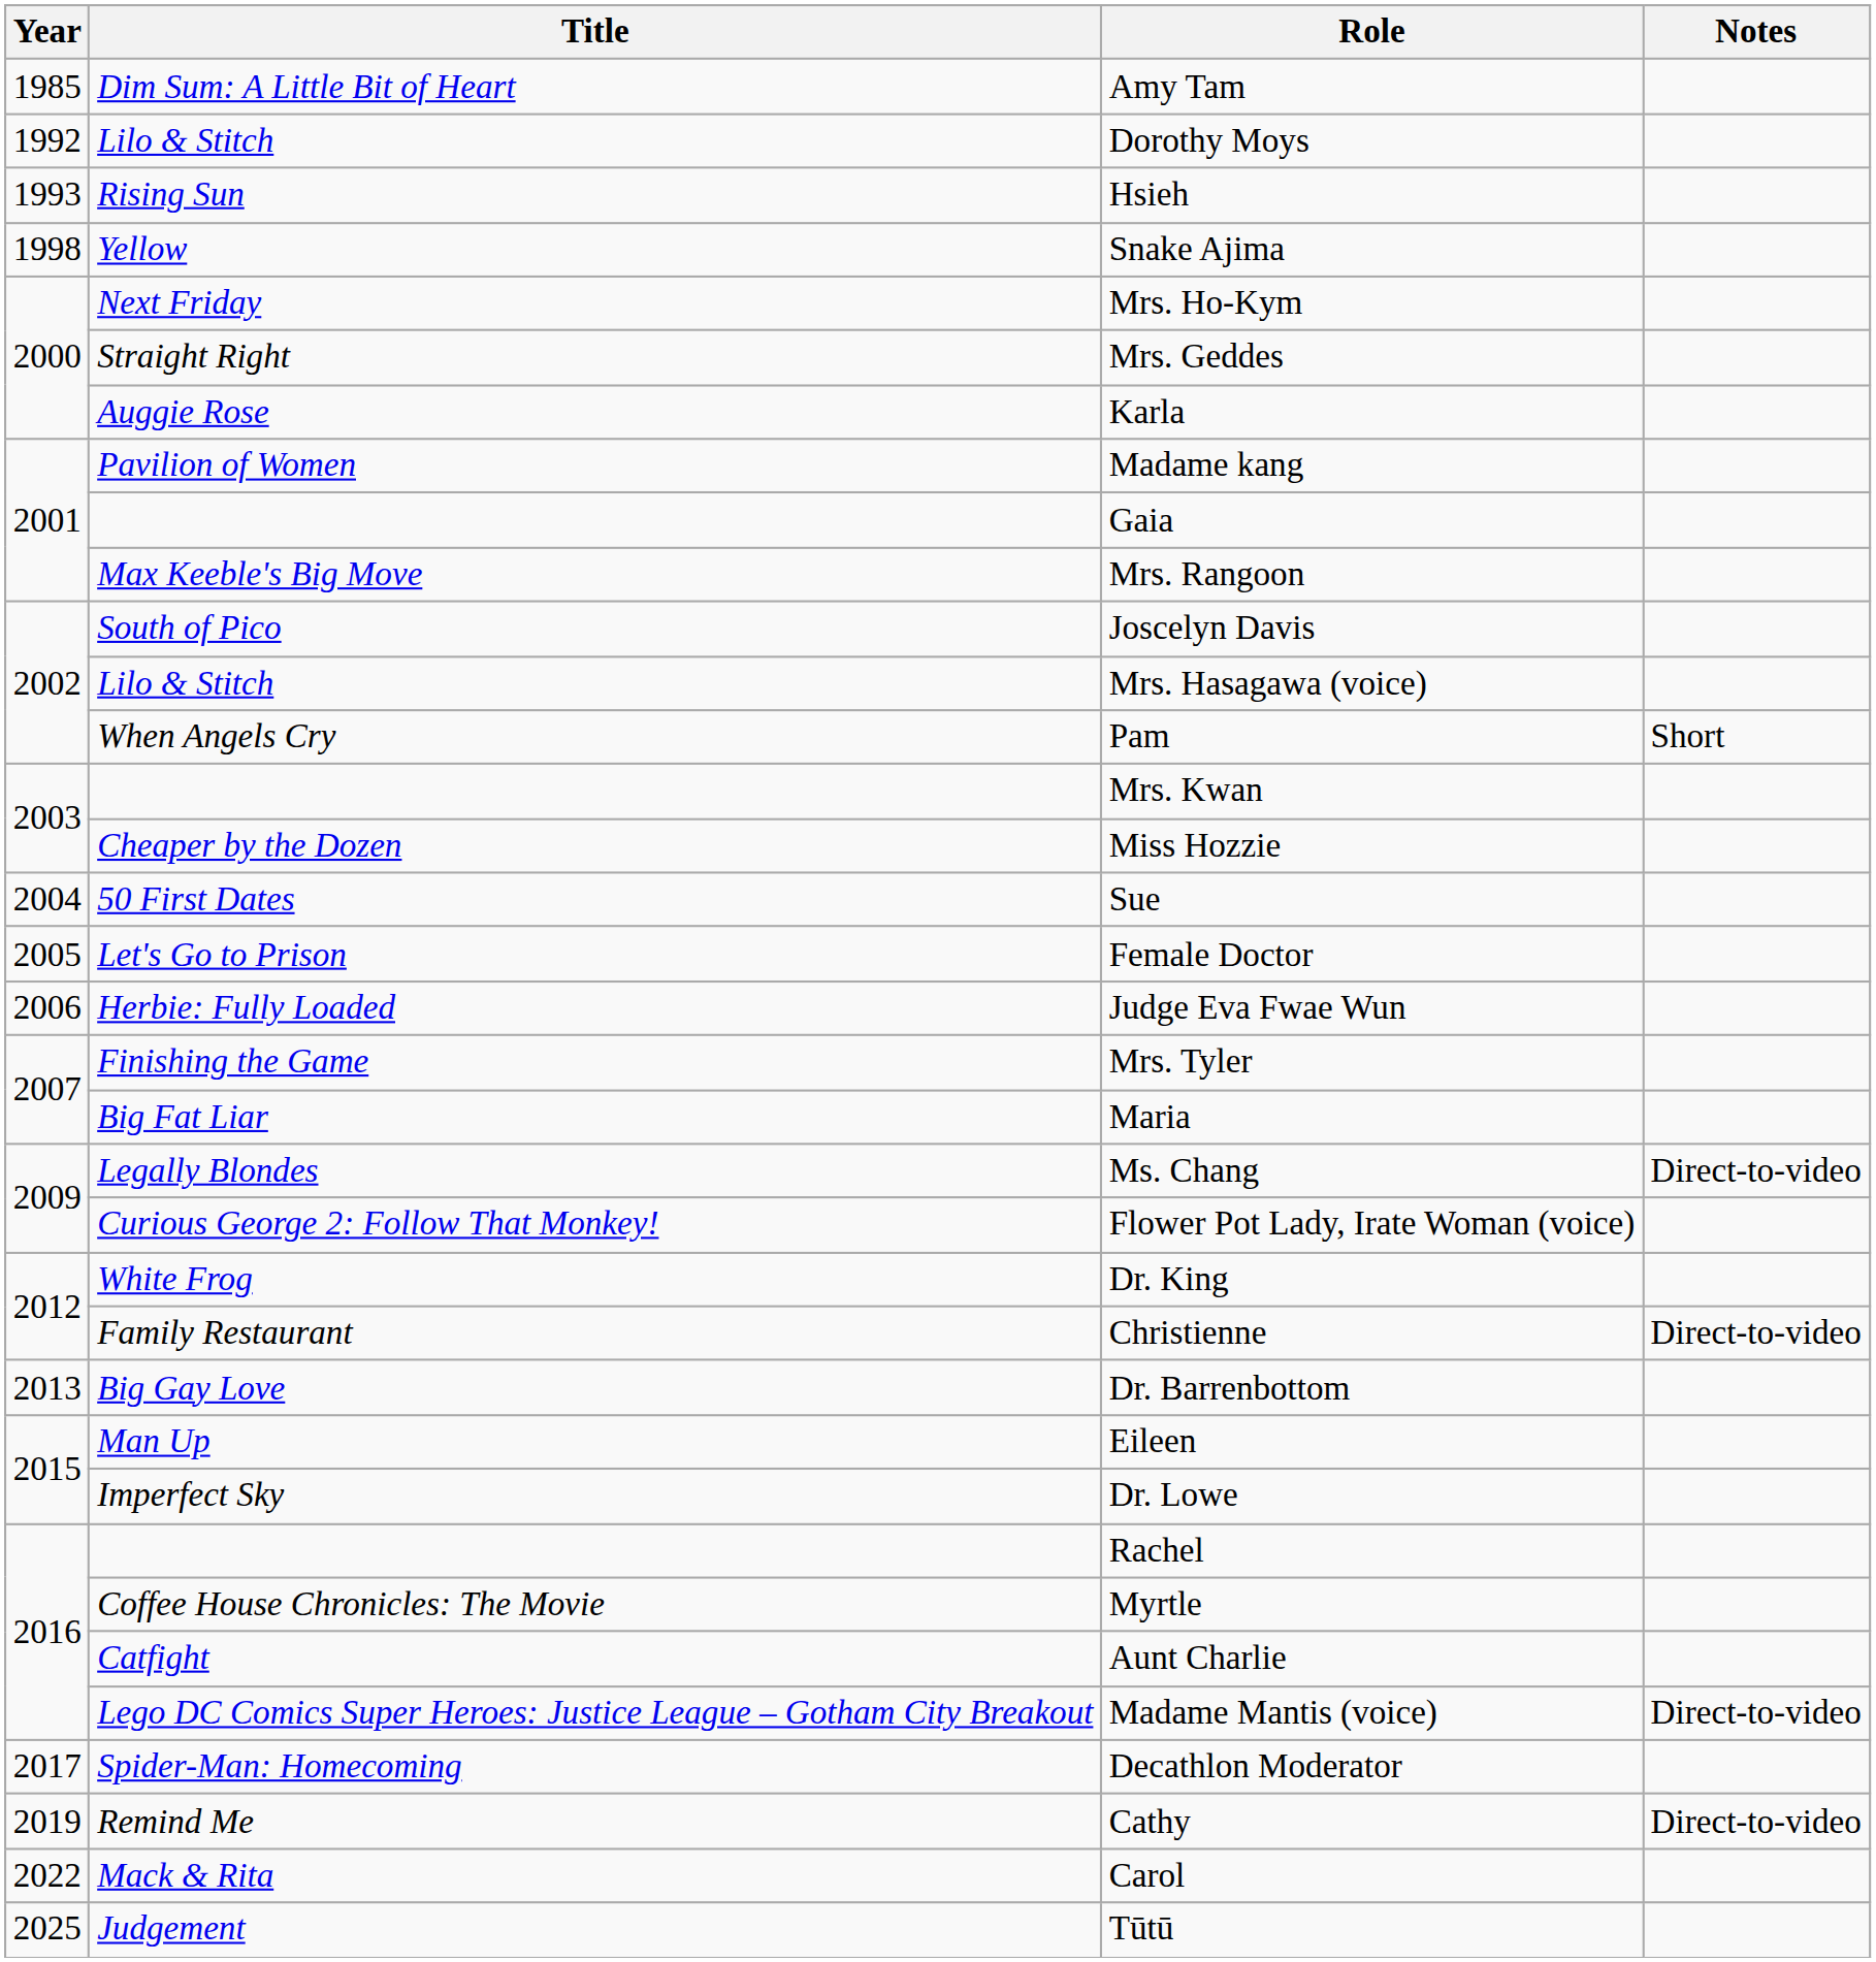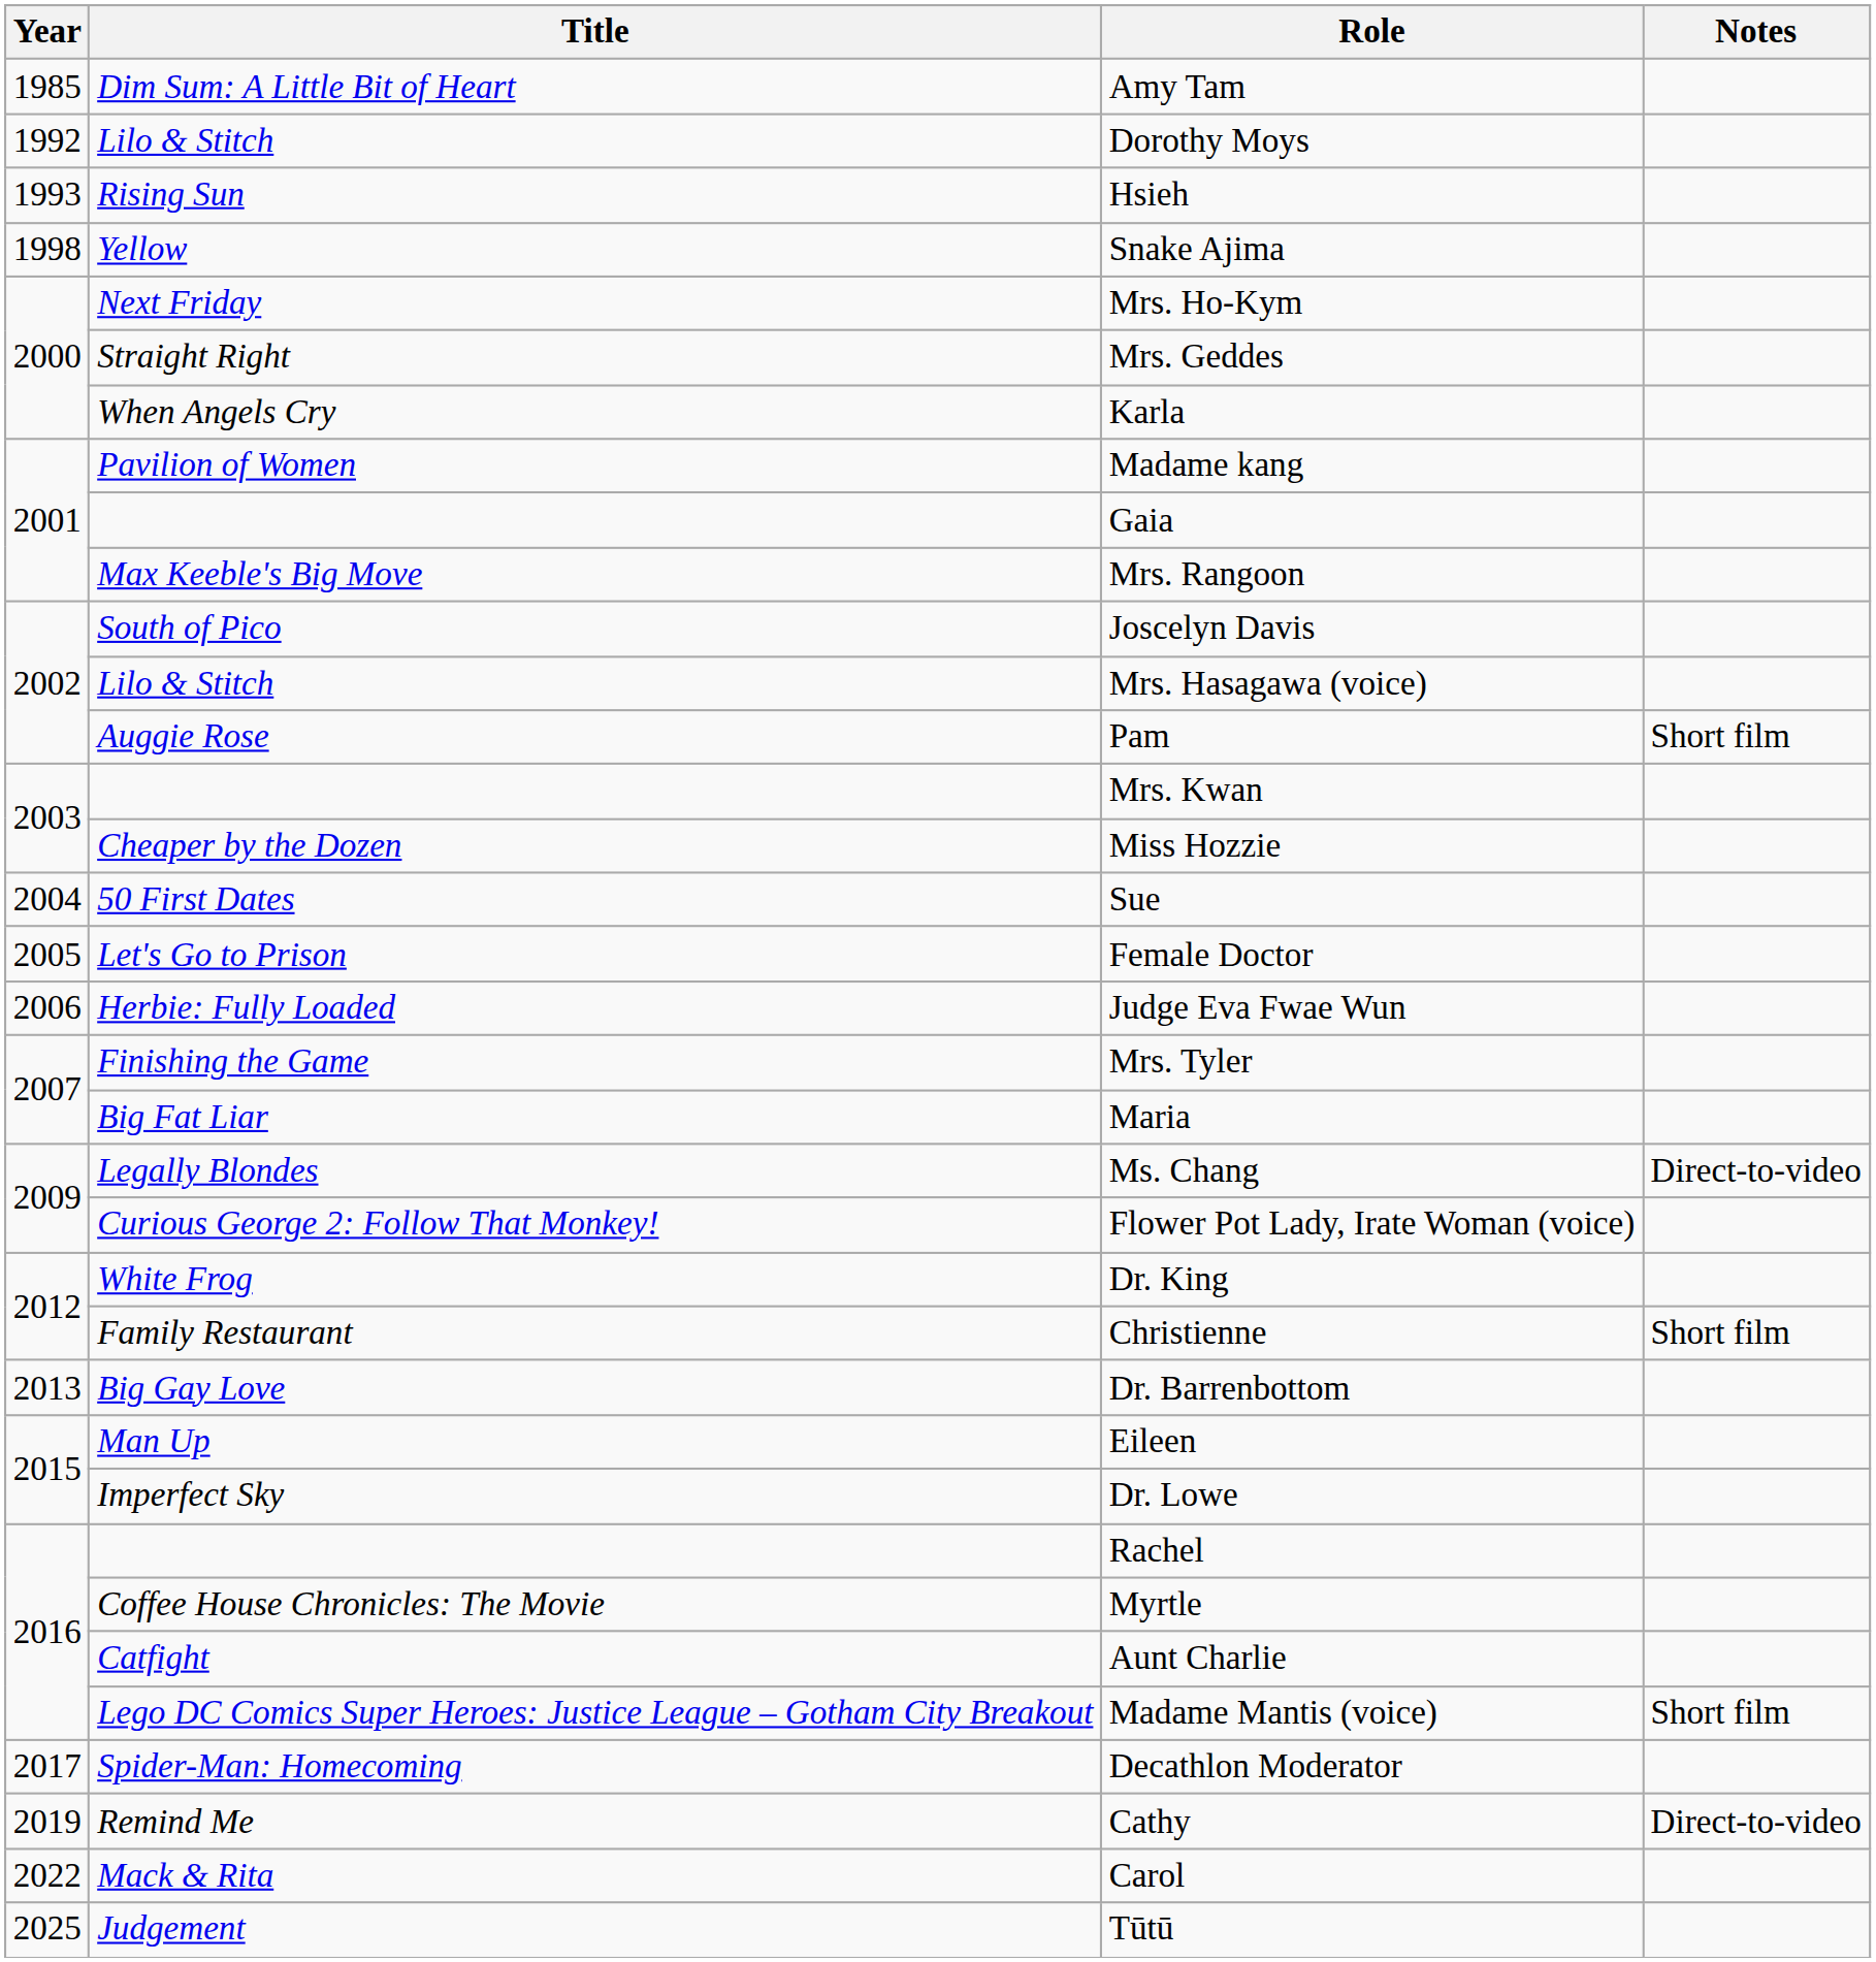Karla | Title: Auggie Rose -> When Angels Cry
Pam | Title: When Angels Cry -> Auggie Rose
Pam | Notes: Short -> Short film
Christienne | Notes: Direct-to-video -> Short film
Madame Mantis (voice) | Notes: Direct-to-video -> Short film
